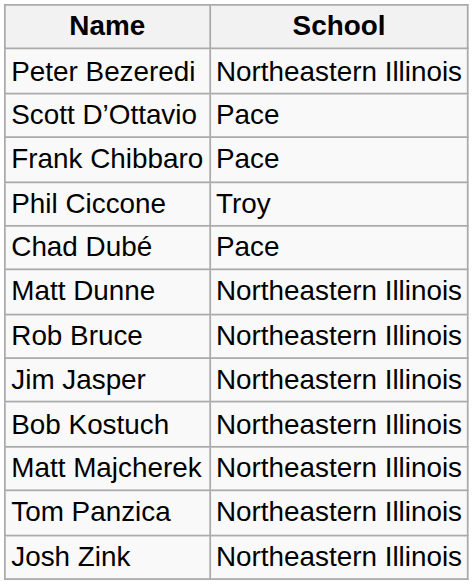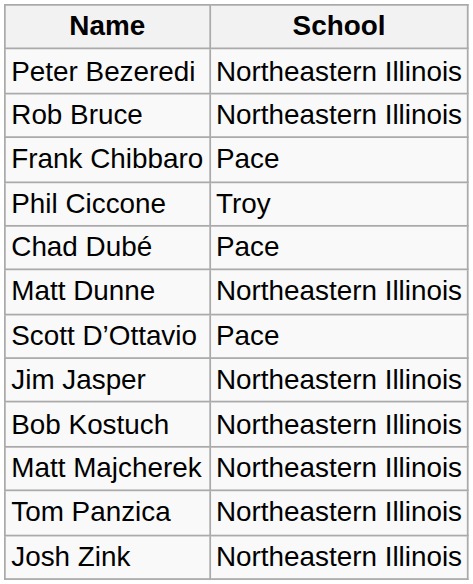rows swapped: Rob Bruce <-> Scott D’Ottavio
